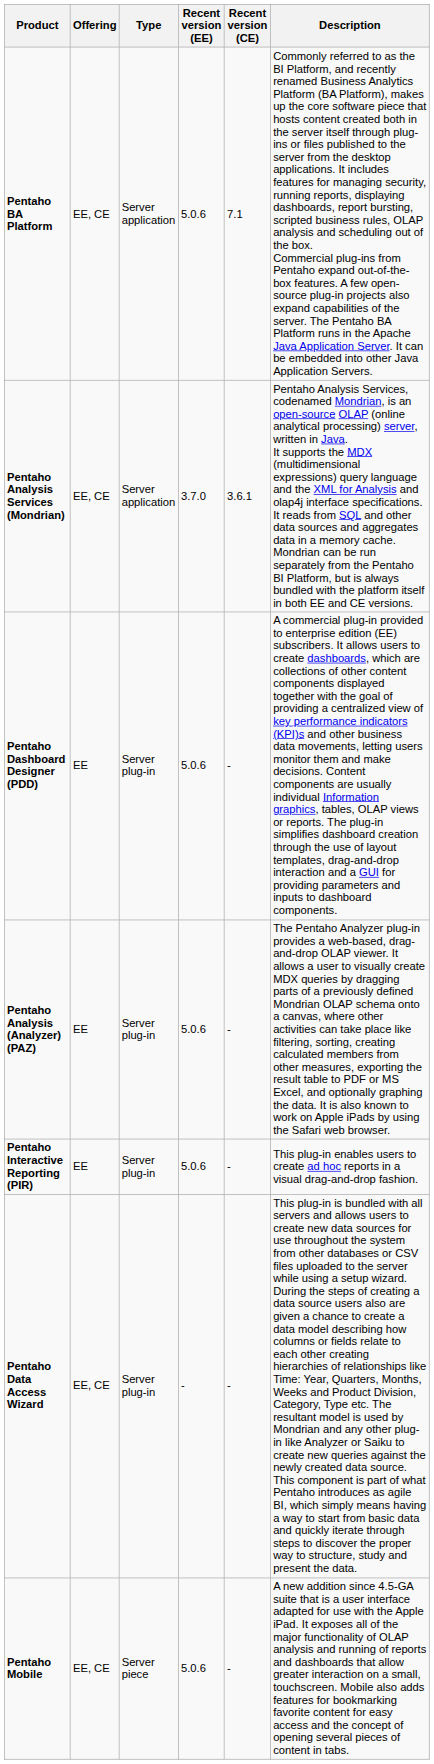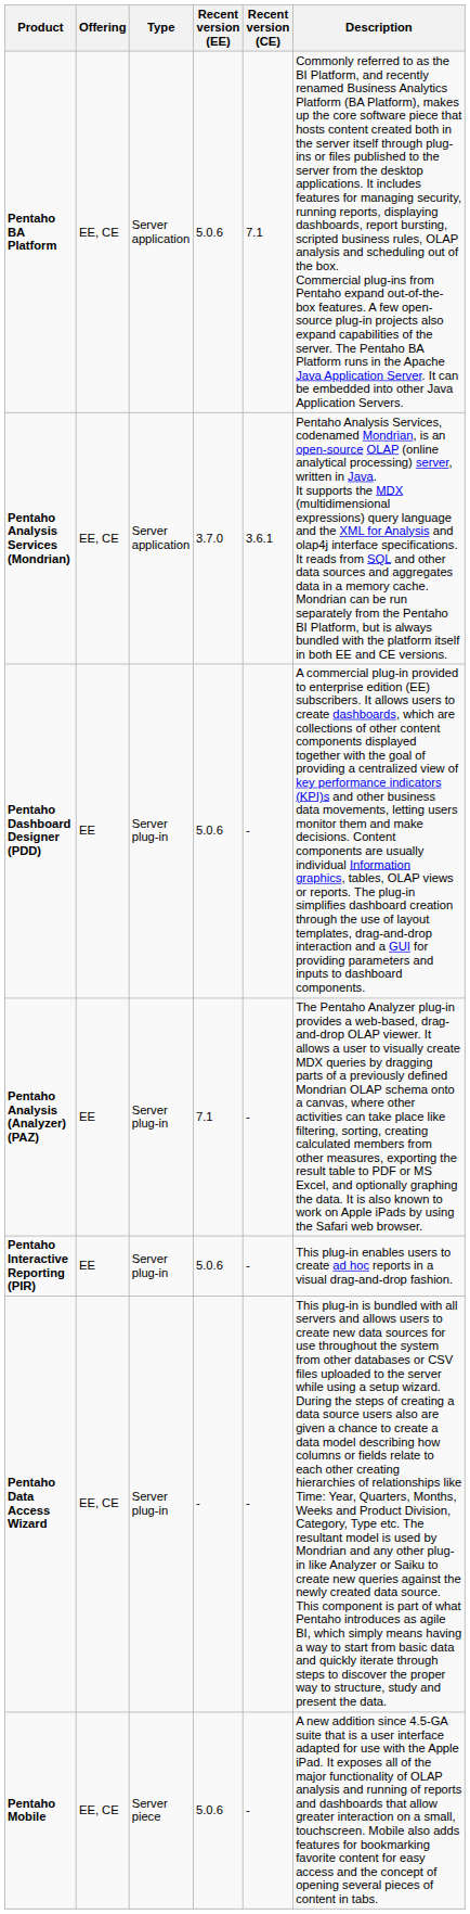Pentaho Analysis (Analyzer) (PAZ) | Recent version (EE): 5.0.6 -> 7.1
